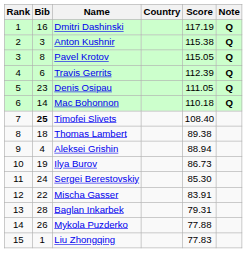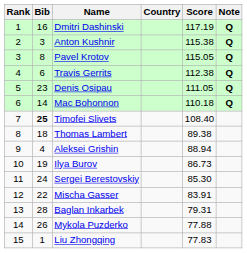Travis Gerrits | Score: 112.39 -> 112.38
